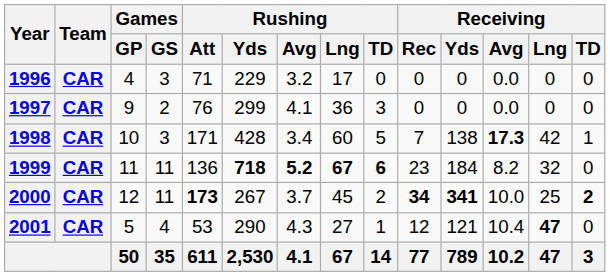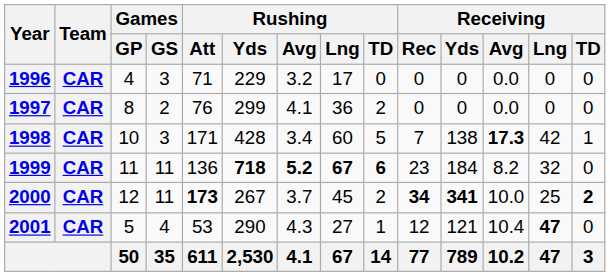1997 | Games / GP: 9 -> 8
1997 | Rushing / TD: 3 -> 2
